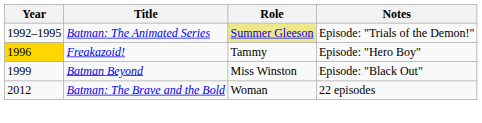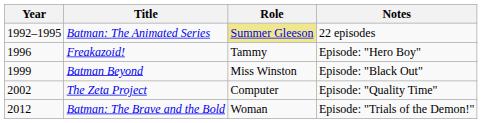Batman: The Animated Series | Notes: Episode: "Trials of the Demon!" -> 22 episodes
Freakazoid! | Year: gold background -> no background
+ row: 2002 | The Zeta Project | Computer | Episode: "Quality Time"
Batman: The Brave and the Bold | Notes: 22 episodes -> Episode: "Trials of the Demon!"
